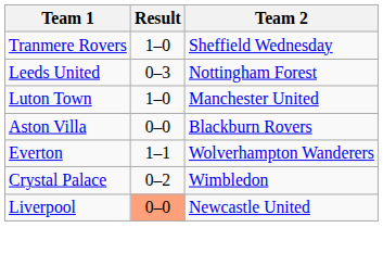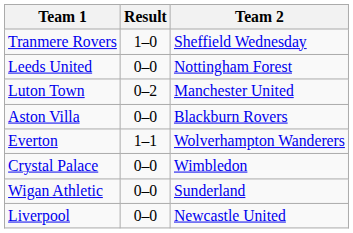Leeds United | Result: 0–3 -> 0–0
Luton Town | Result: 1–0 -> 0–2
Crystal Palace | Result: 0–2 -> 0–0
+ row: Wigan Athletic | 0–0 | Sunderland
Liverpool | Result: lightsalmon background -> no background
